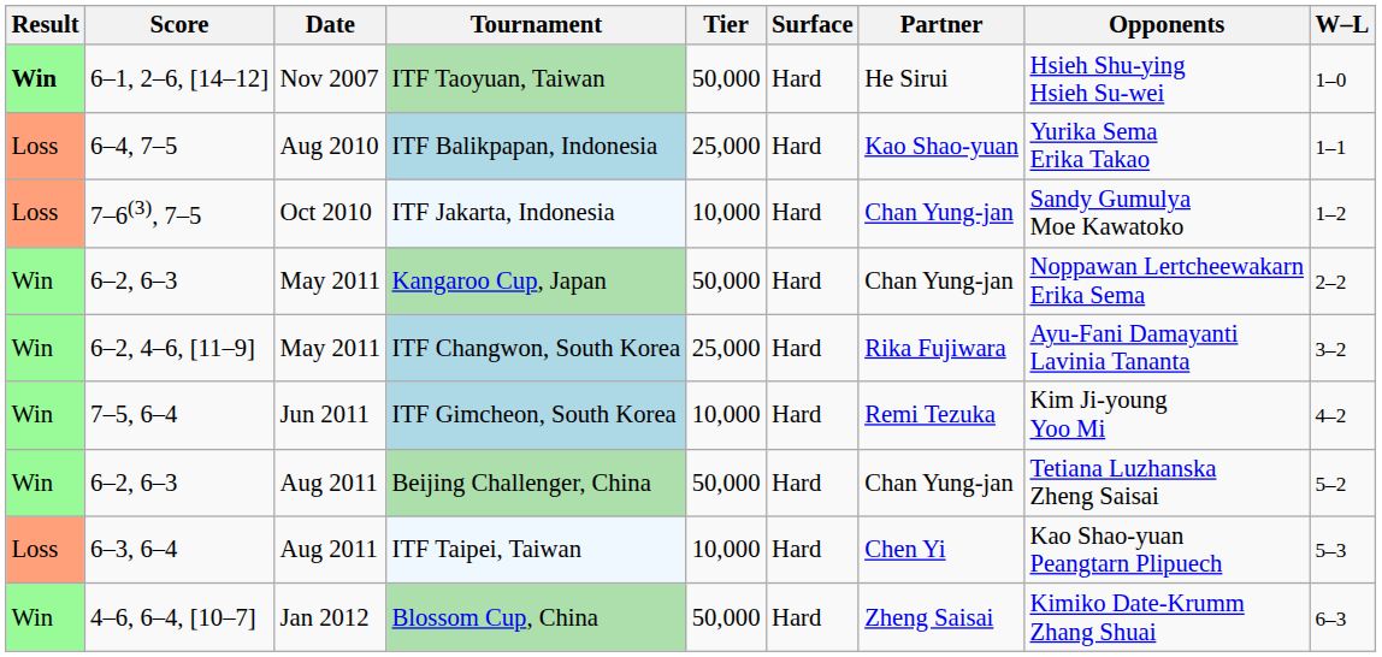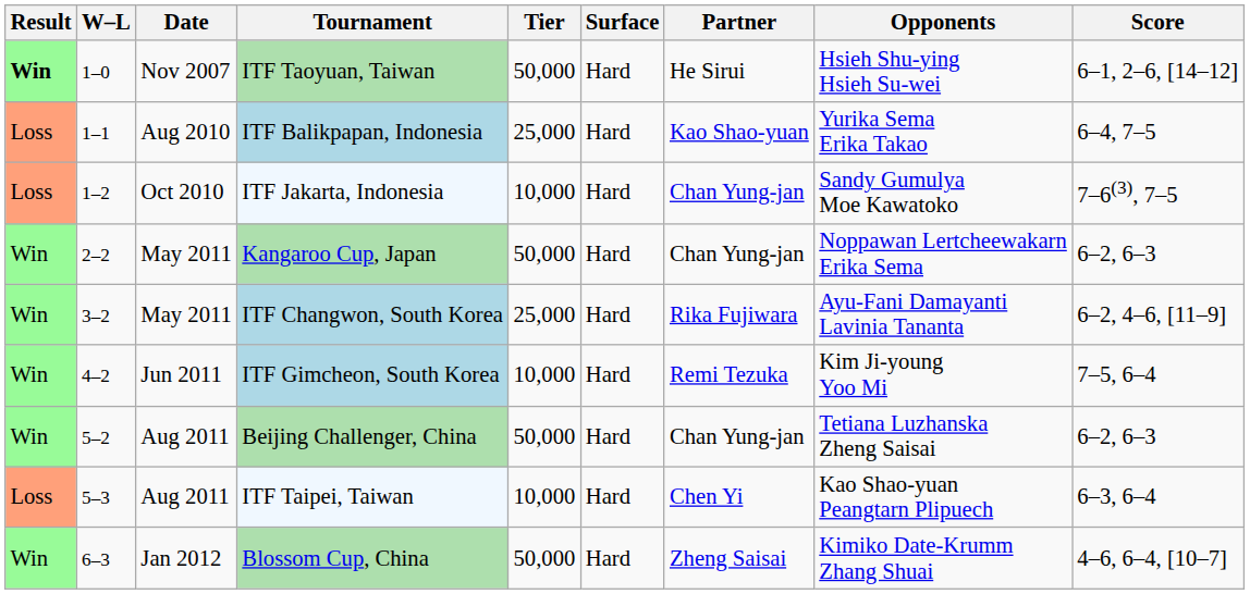columns swapped: W–L <-> Score
